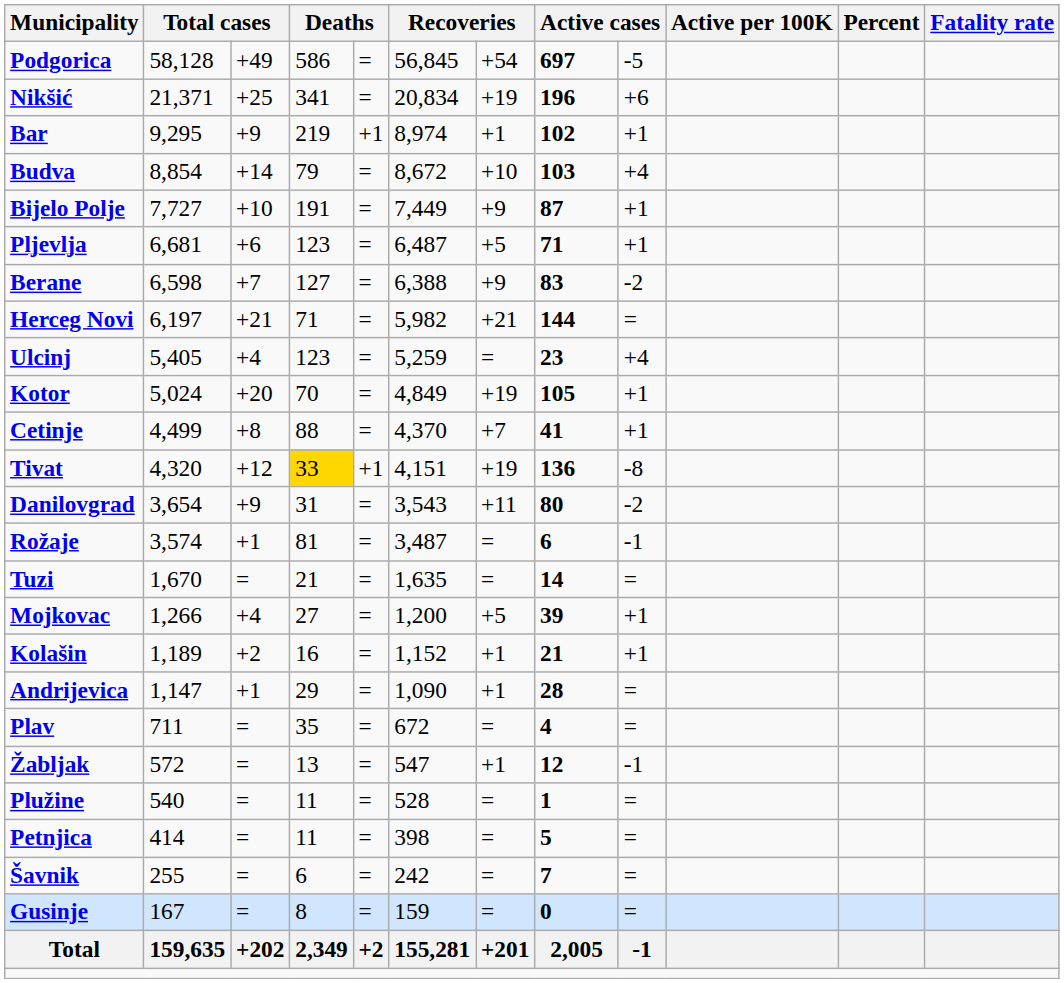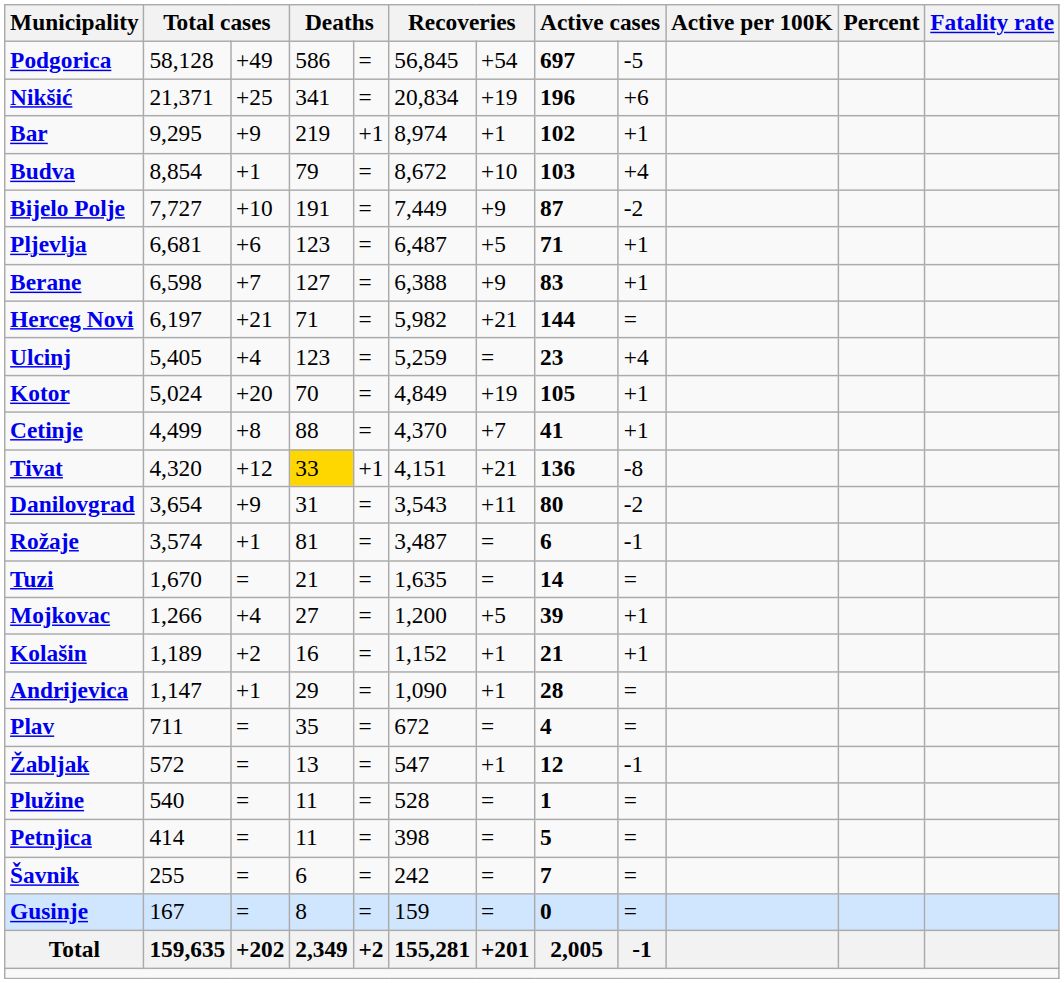Budva | column 3: +14 -> +1
Bijelo Polje | column 9: +1 -> -2
Berane | column 9: -2 -> +1
Tivat | column 7: +19 -> +21
